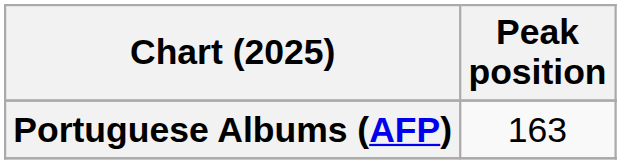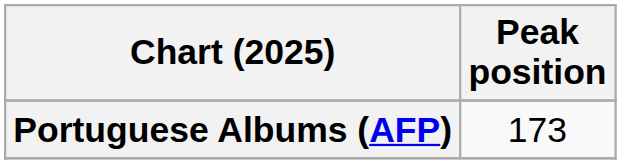Portuguese Albums (AFP) | Peak position: 163 -> 173
